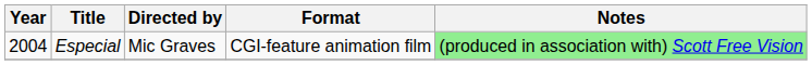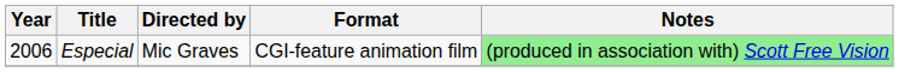Especial | Year: 2004 -> 2006
